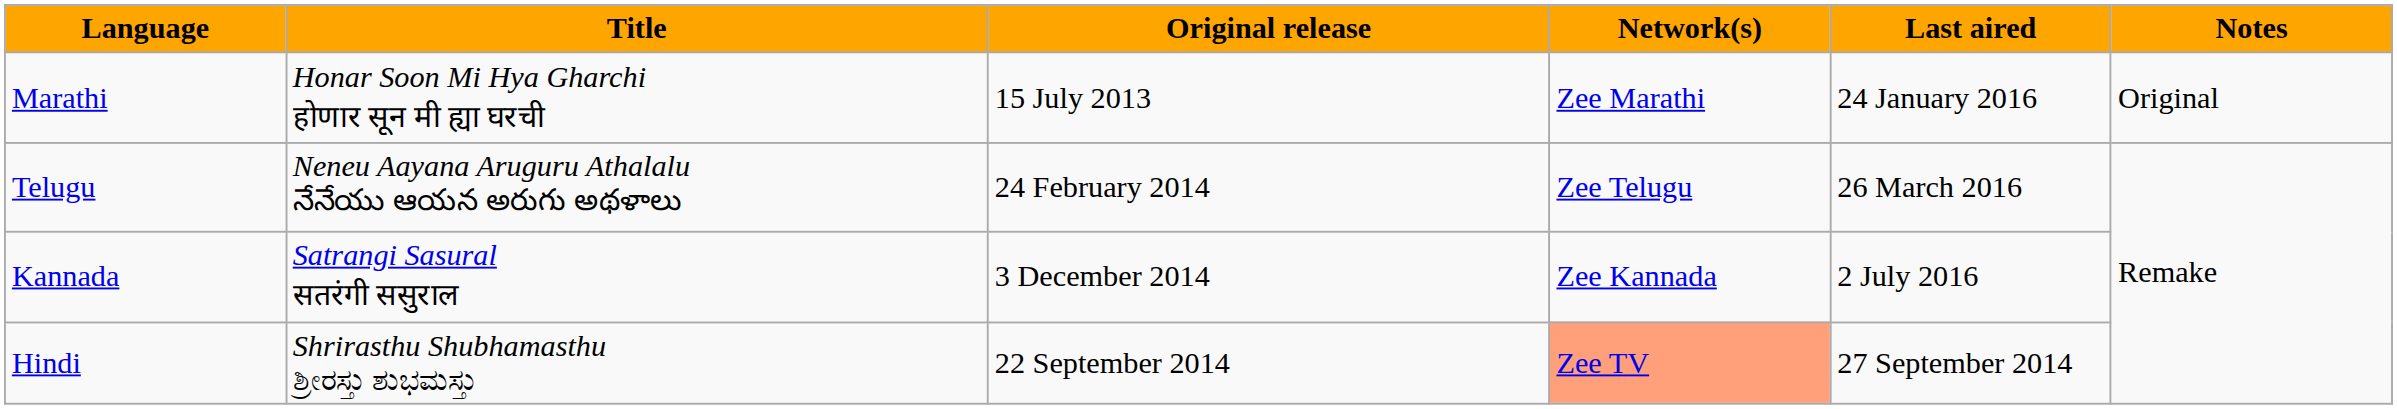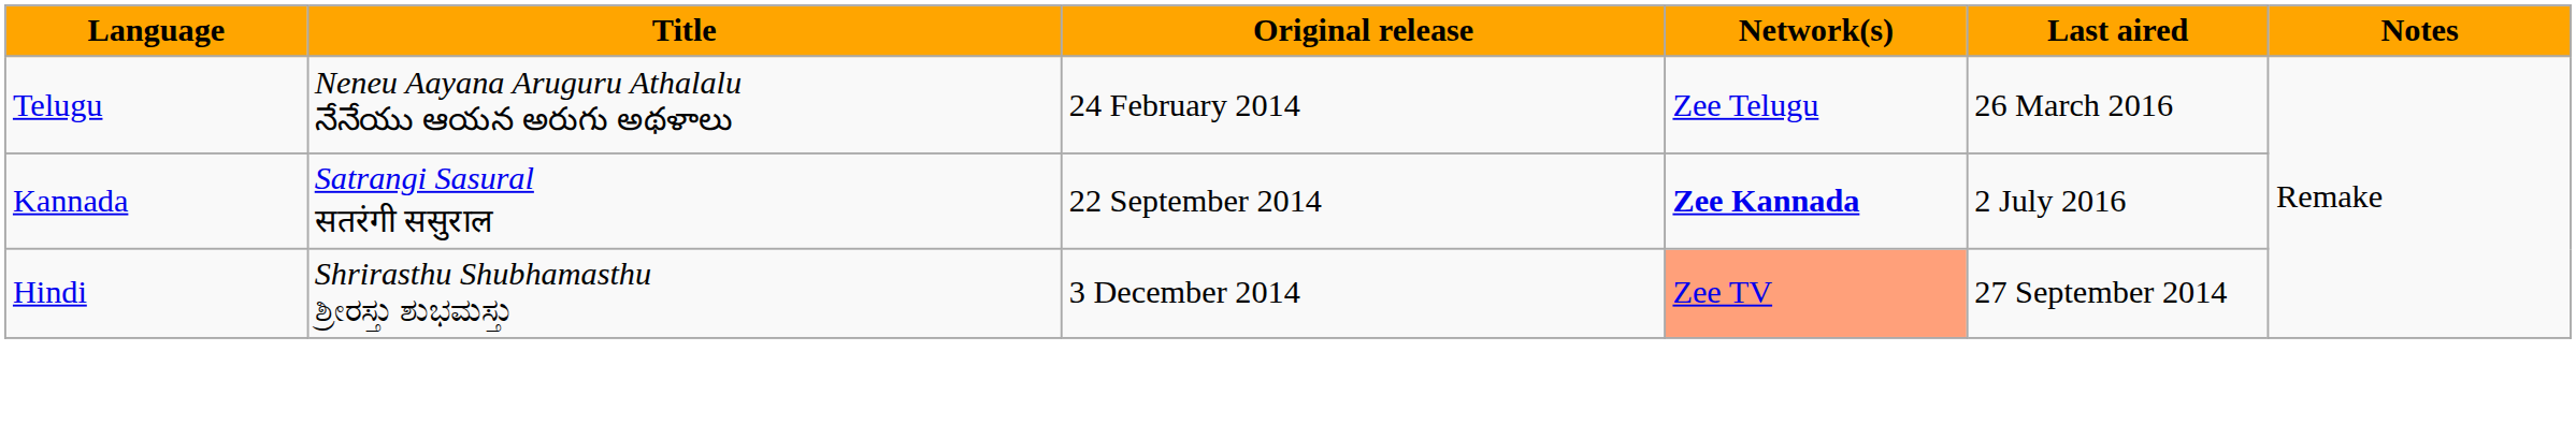- row: Marathi | Honar Soon Mi Hya Gharchi होणार सून मी ह्या घरची | 15 July 2013 | Zee Marathi | 24 January 2016 | Original
Kannada | Original release: 3 December 2014 -> 22 September 2014
Kannada | Network(s): normal -> bold
Hindi | Original release: 22 September 2014 -> 3 December 2014
